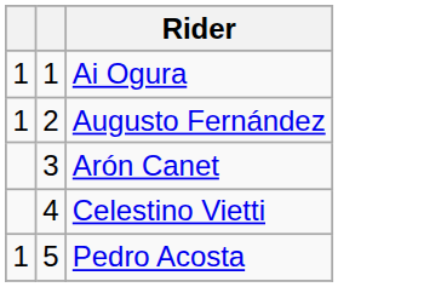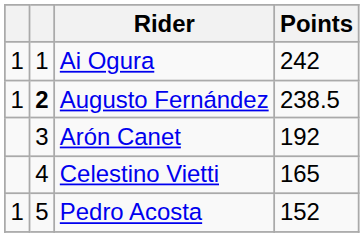+ column: Points | 242 | 238.5 | 192 | 165 | 152
Augusto Fernández | column 2: normal -> bold
